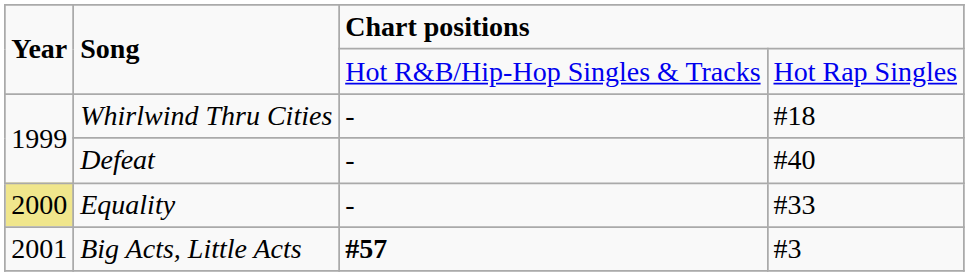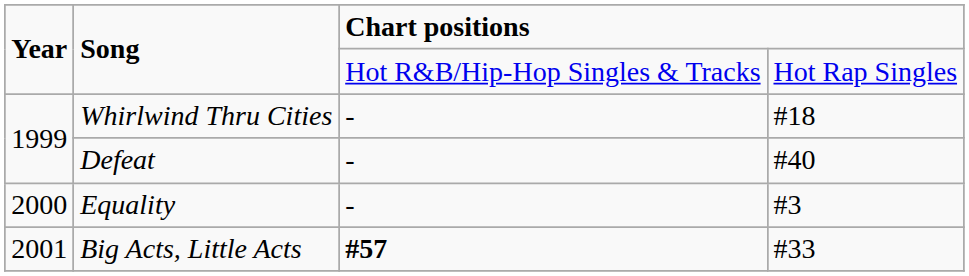Equality | Year: khaki background -> no background
Equality | column 4: #33 -> #3
Big Acts, Little Acts | column 4: #3 -> #33
